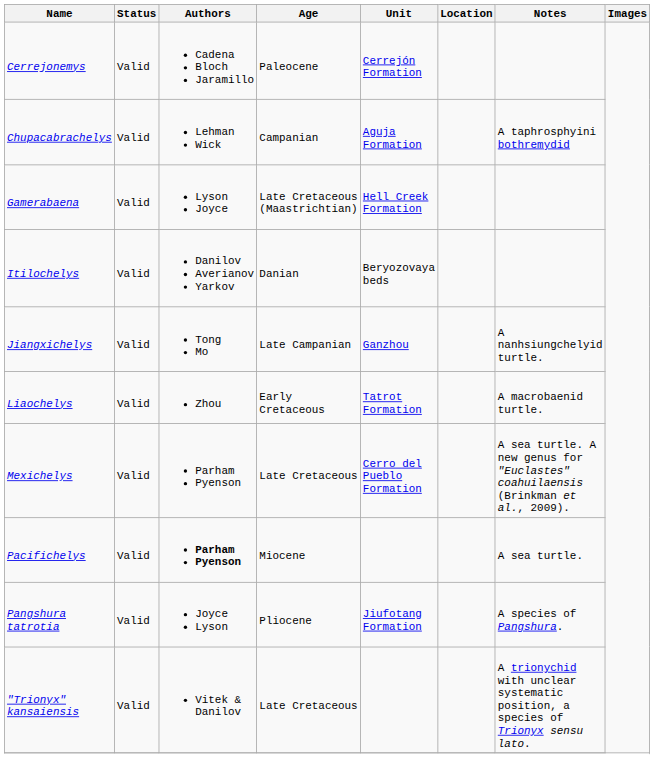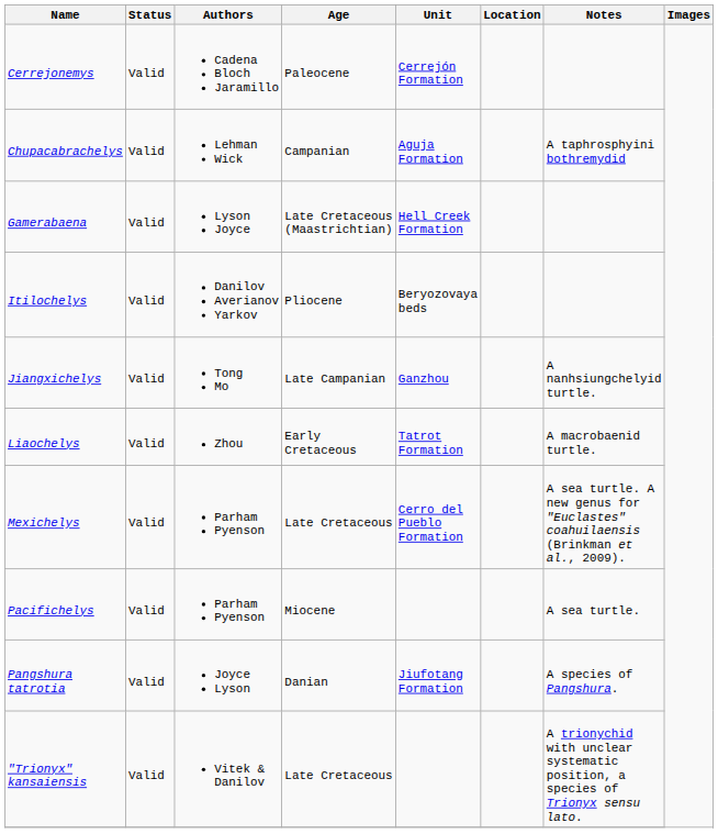Itilochelys | Age: Danian -> Pliocene
Pacifichelys | Authors: bold -> normal
Pangshura tatrotia | Age: Pliocene -> Danian
